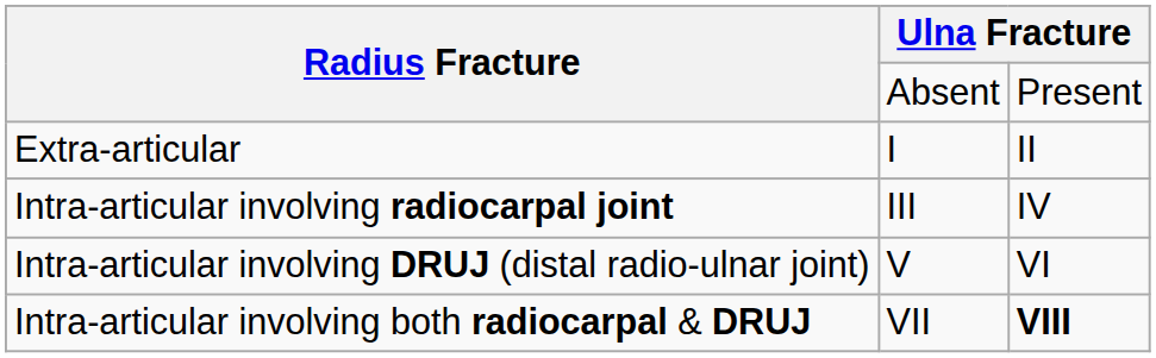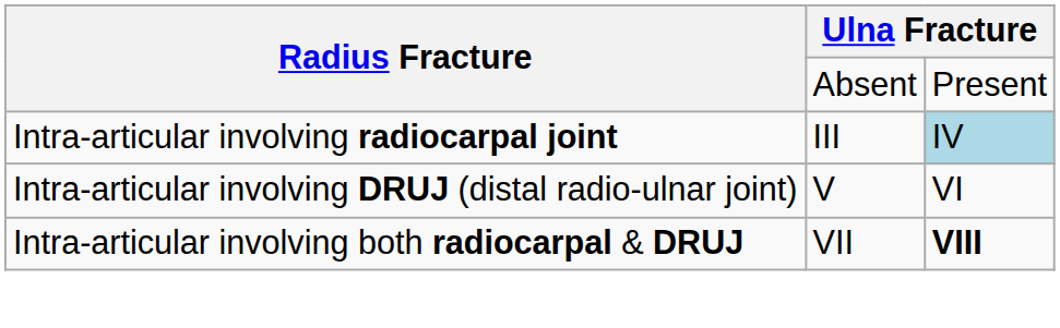- row: Extra-articular | I | II
Intra-articular involving radiocarpal joint | column 3: no background -> lightblue background
